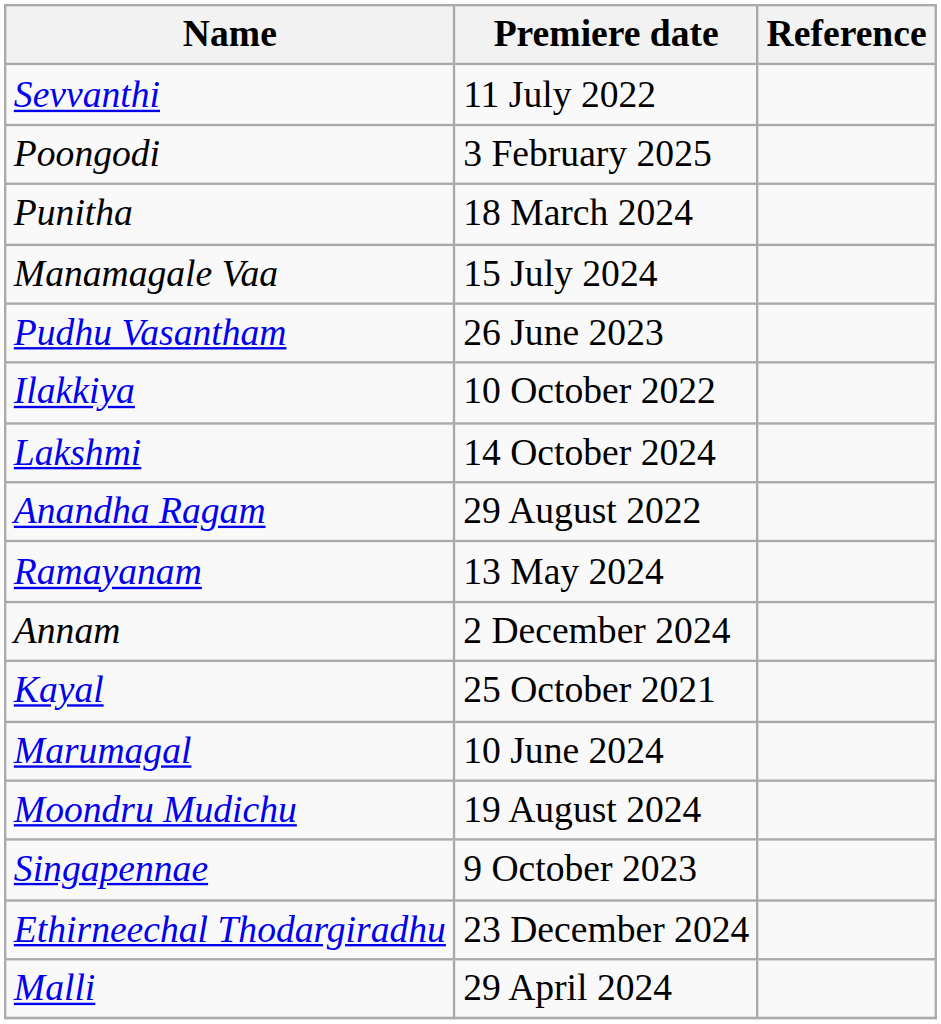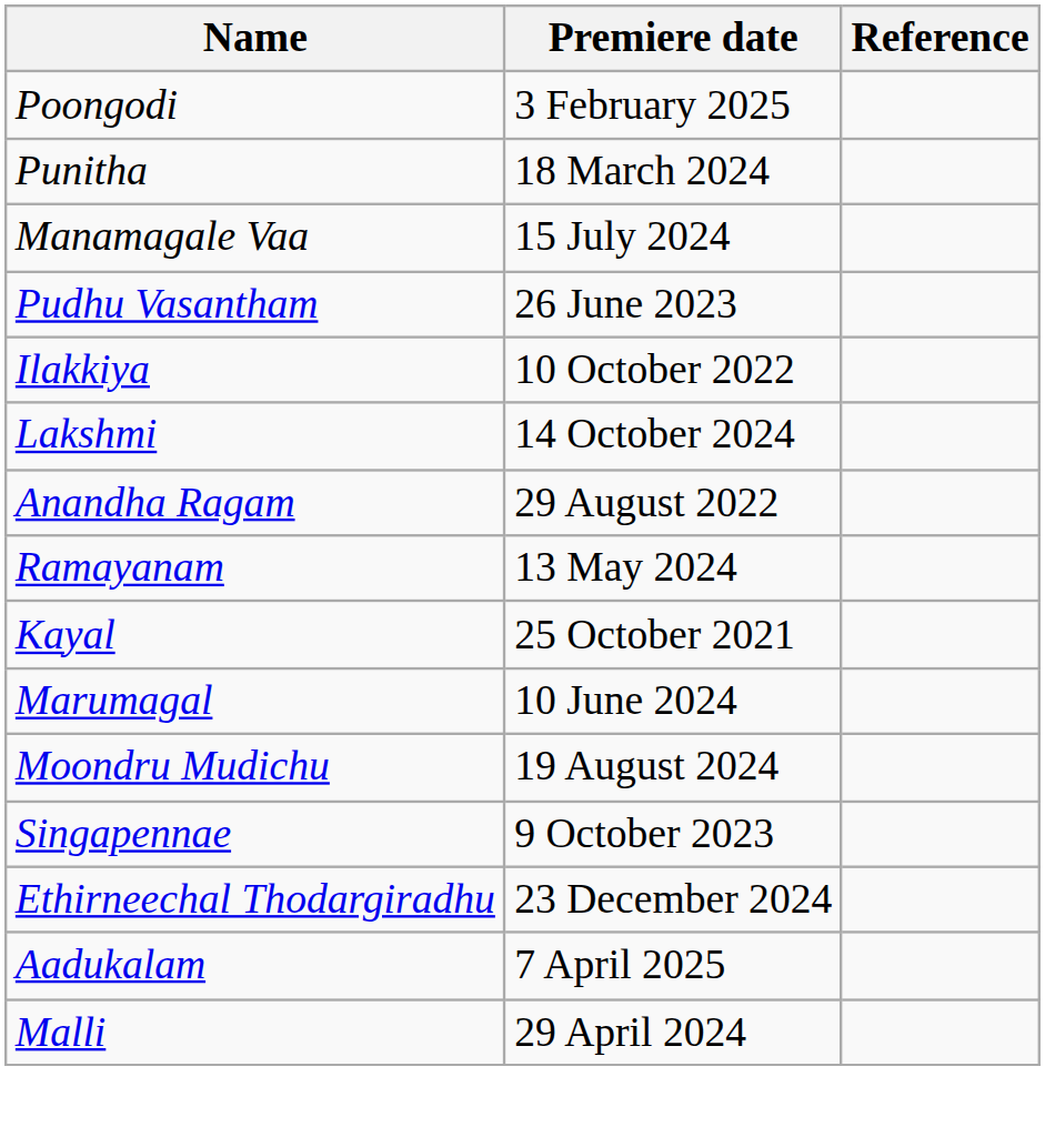- row: Sevvanthi | 11 July 2022
- row: Annam | 2 December 2024
+ row: Aadukalam | 7 April 2025
